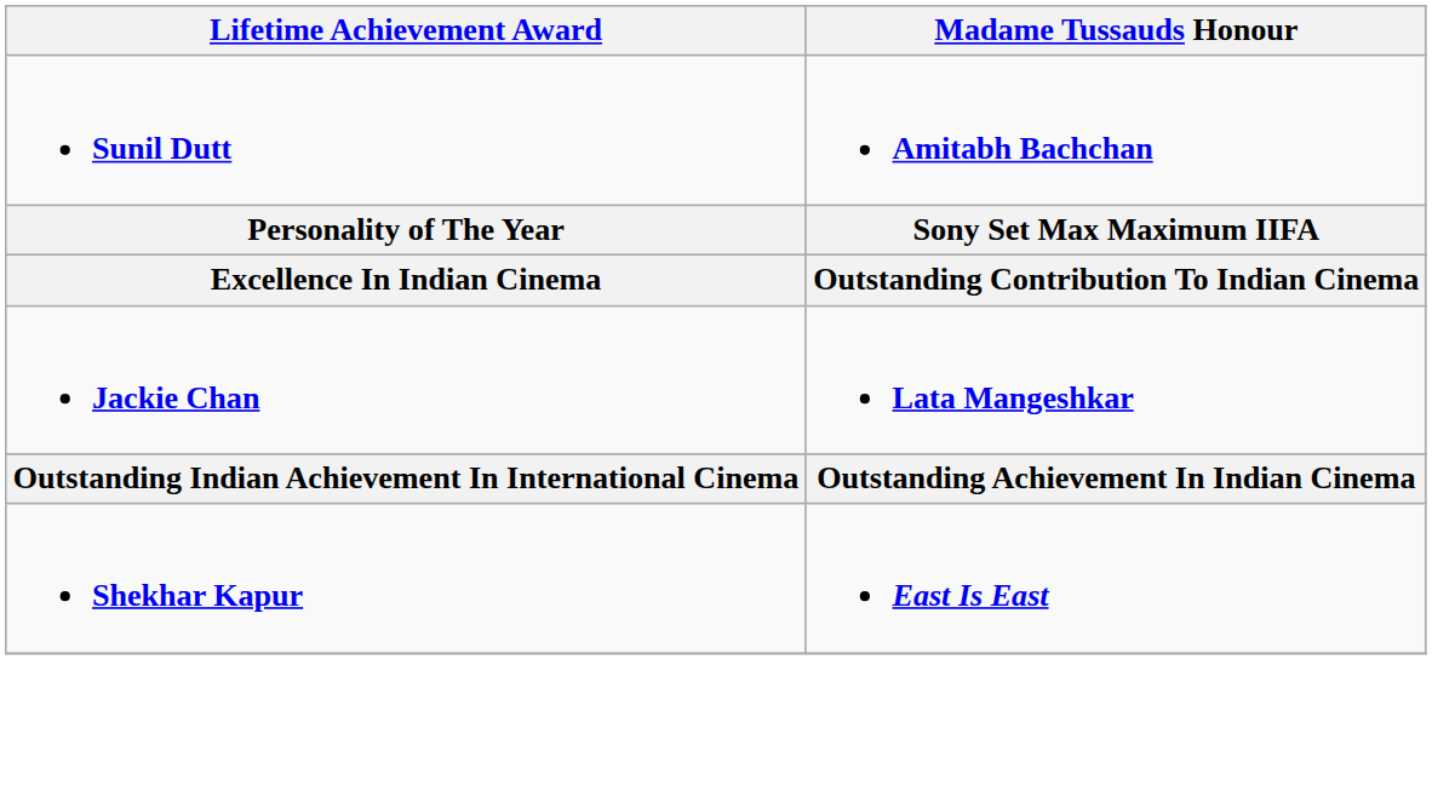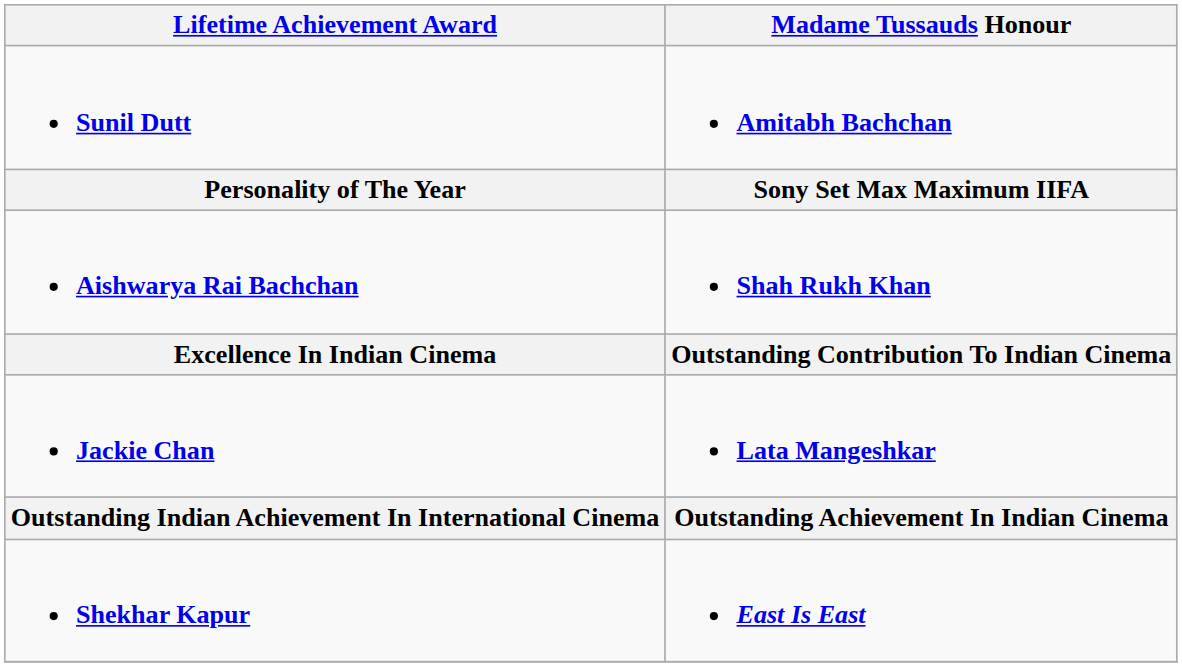+ row: Aishwarya Rai Bachchan | Shah Rukh Khan
